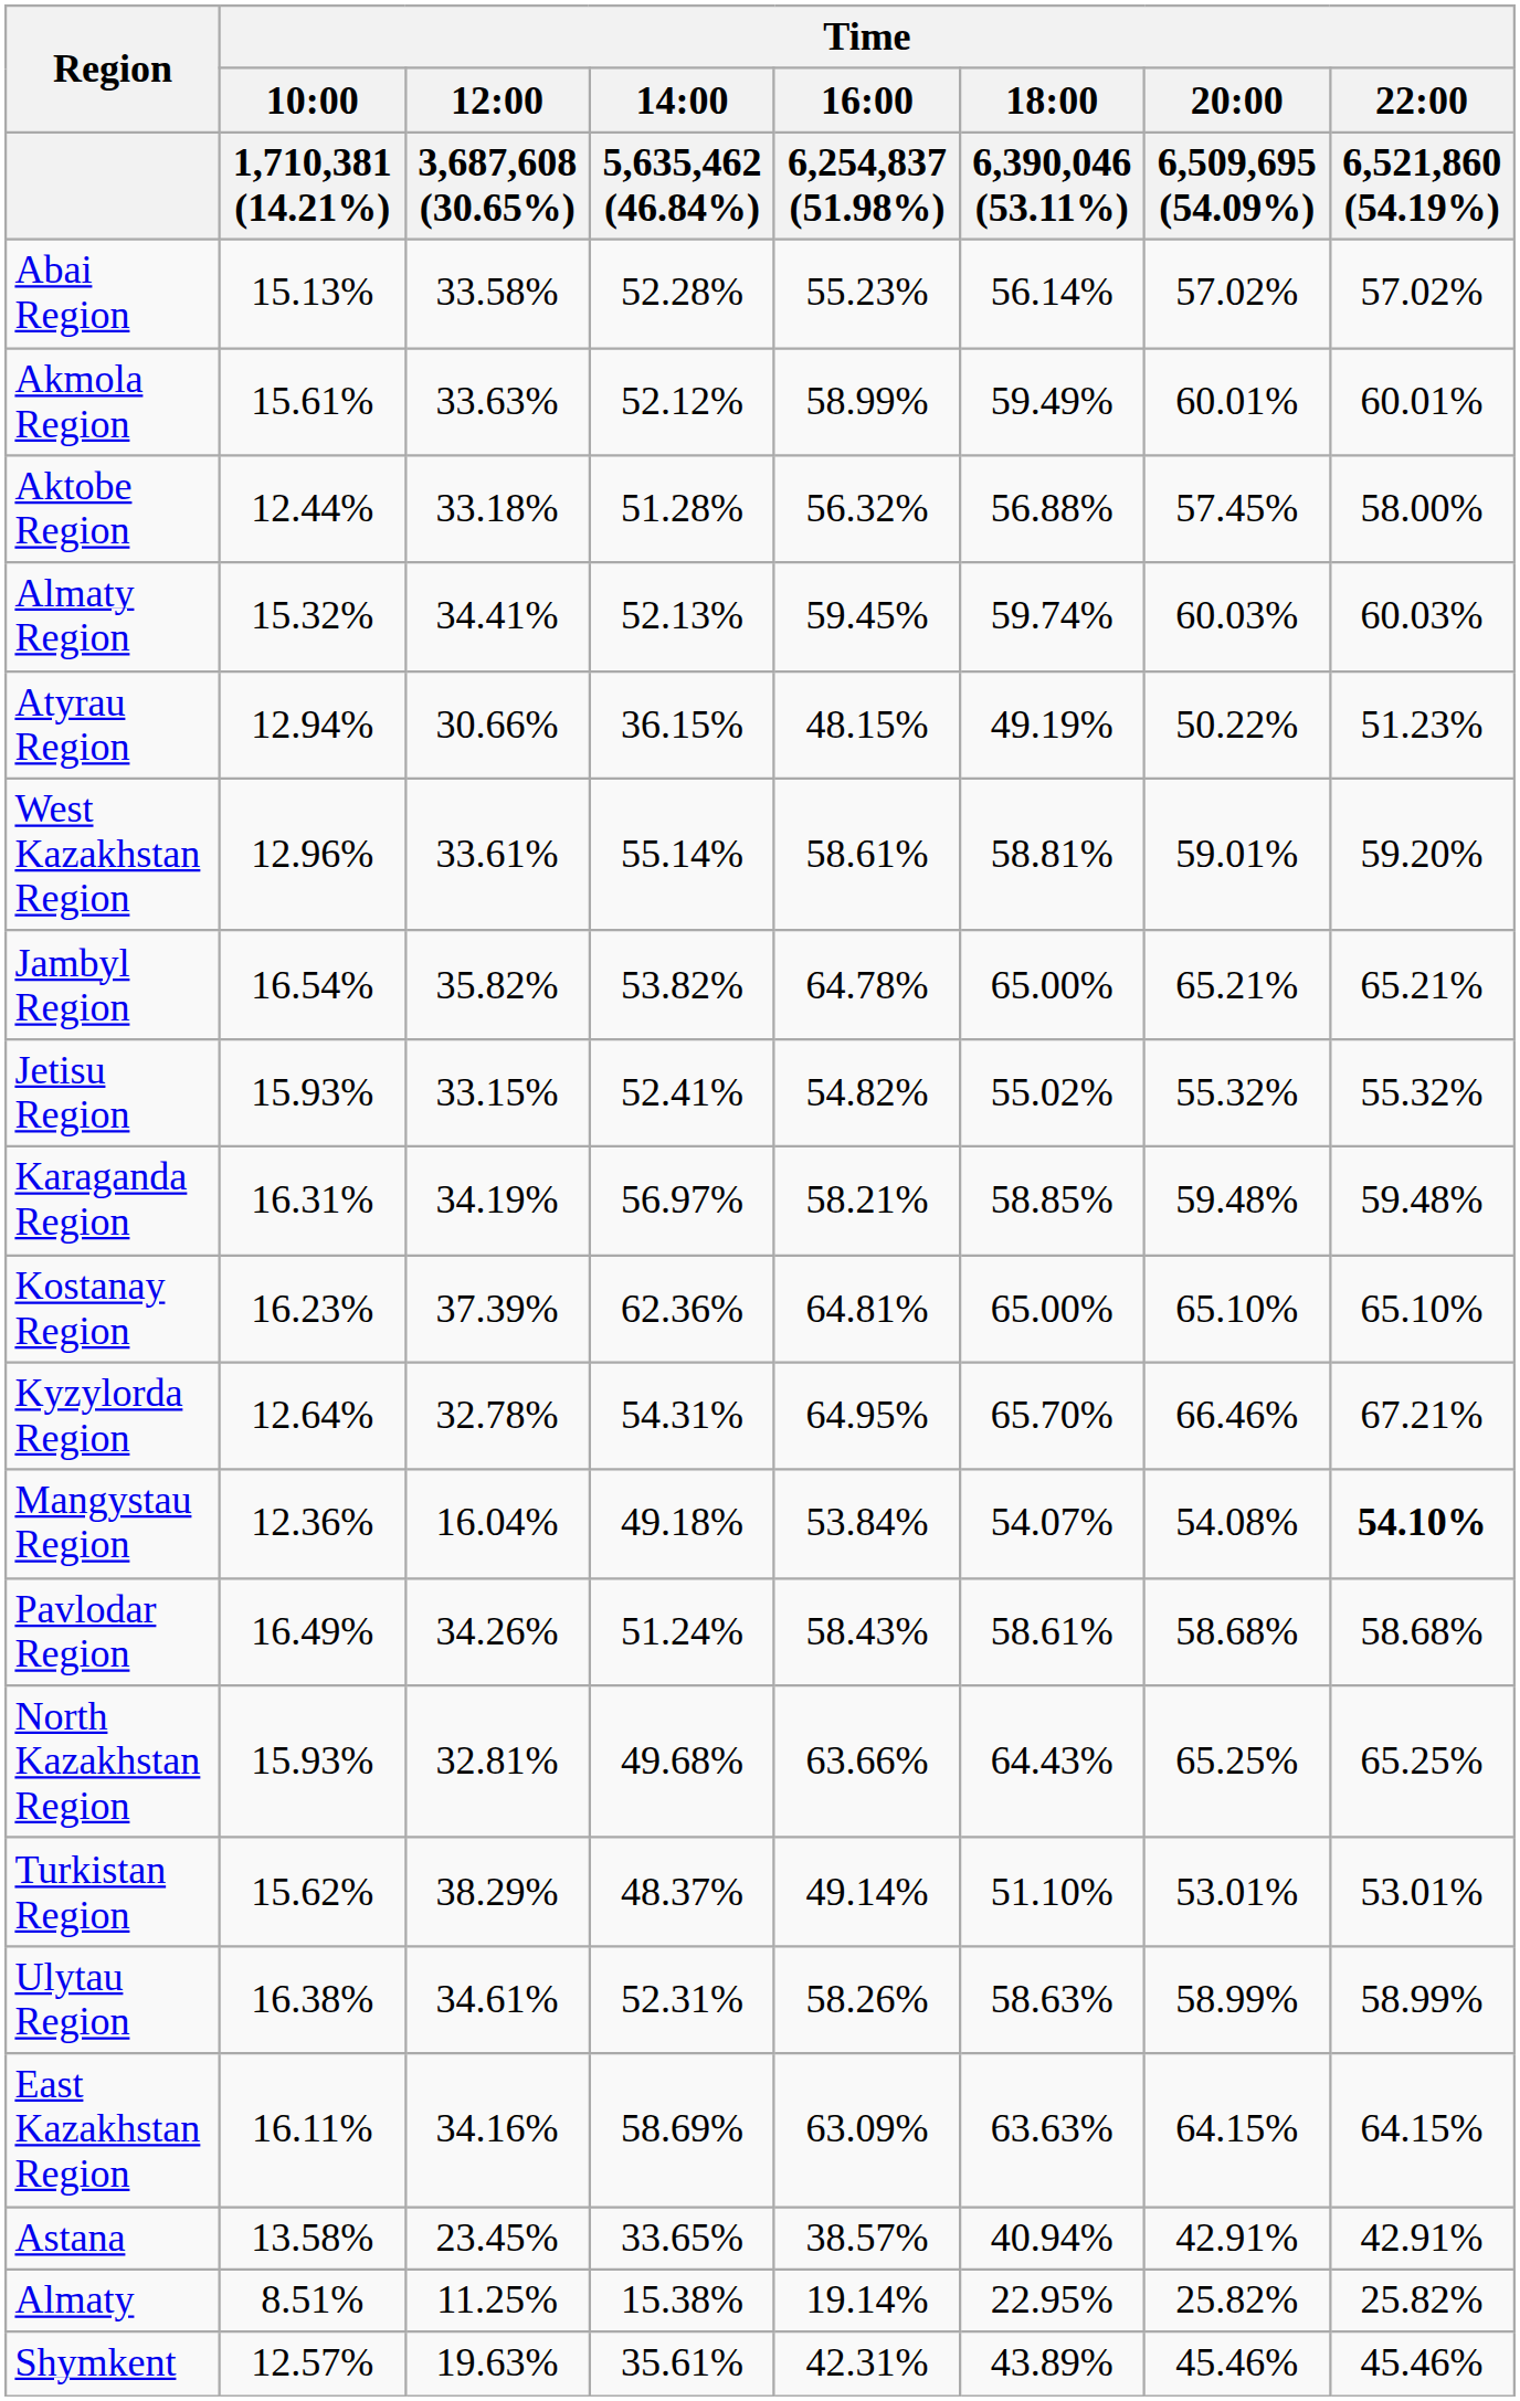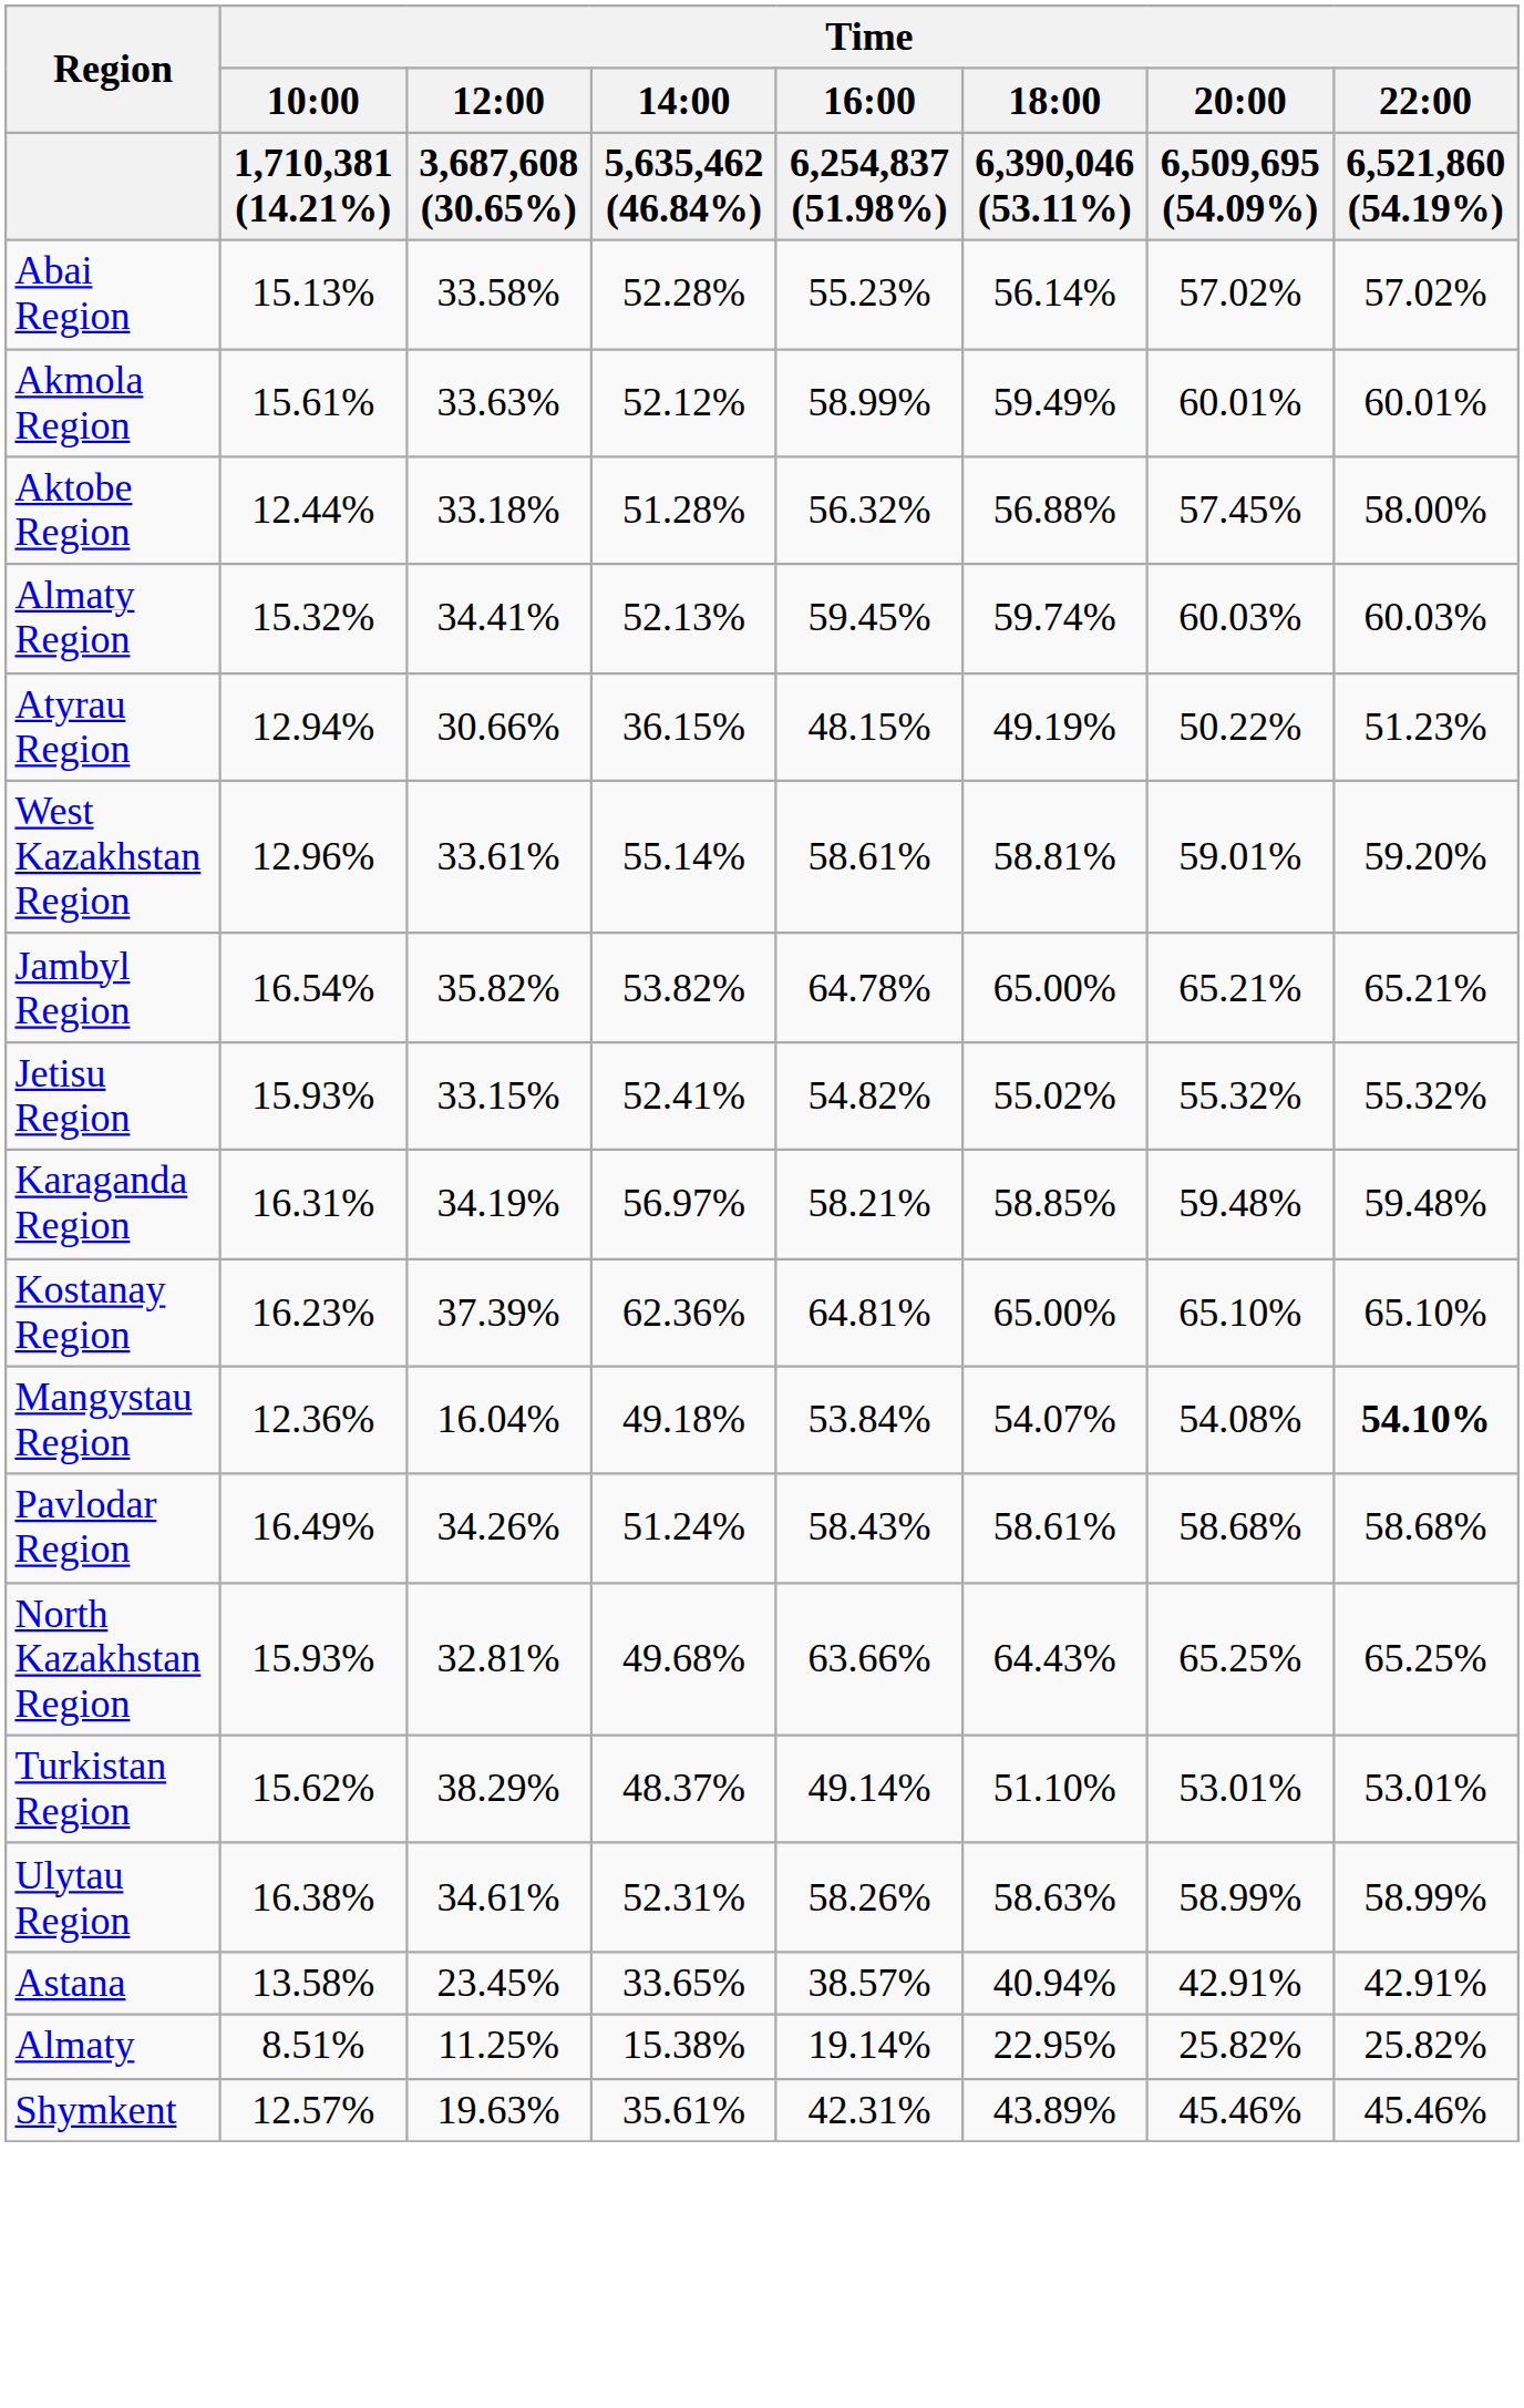- row: Kyzylorda Region | 12.64% | 32.78% | 54.31% | 64.95% | 65.70% | 66.46% | 67.21%
- row: East Kazakhstan Region | 16.11% | 34.16% | 58.69% | 63.09% | 63.63% | 64.15% | 64.15%
